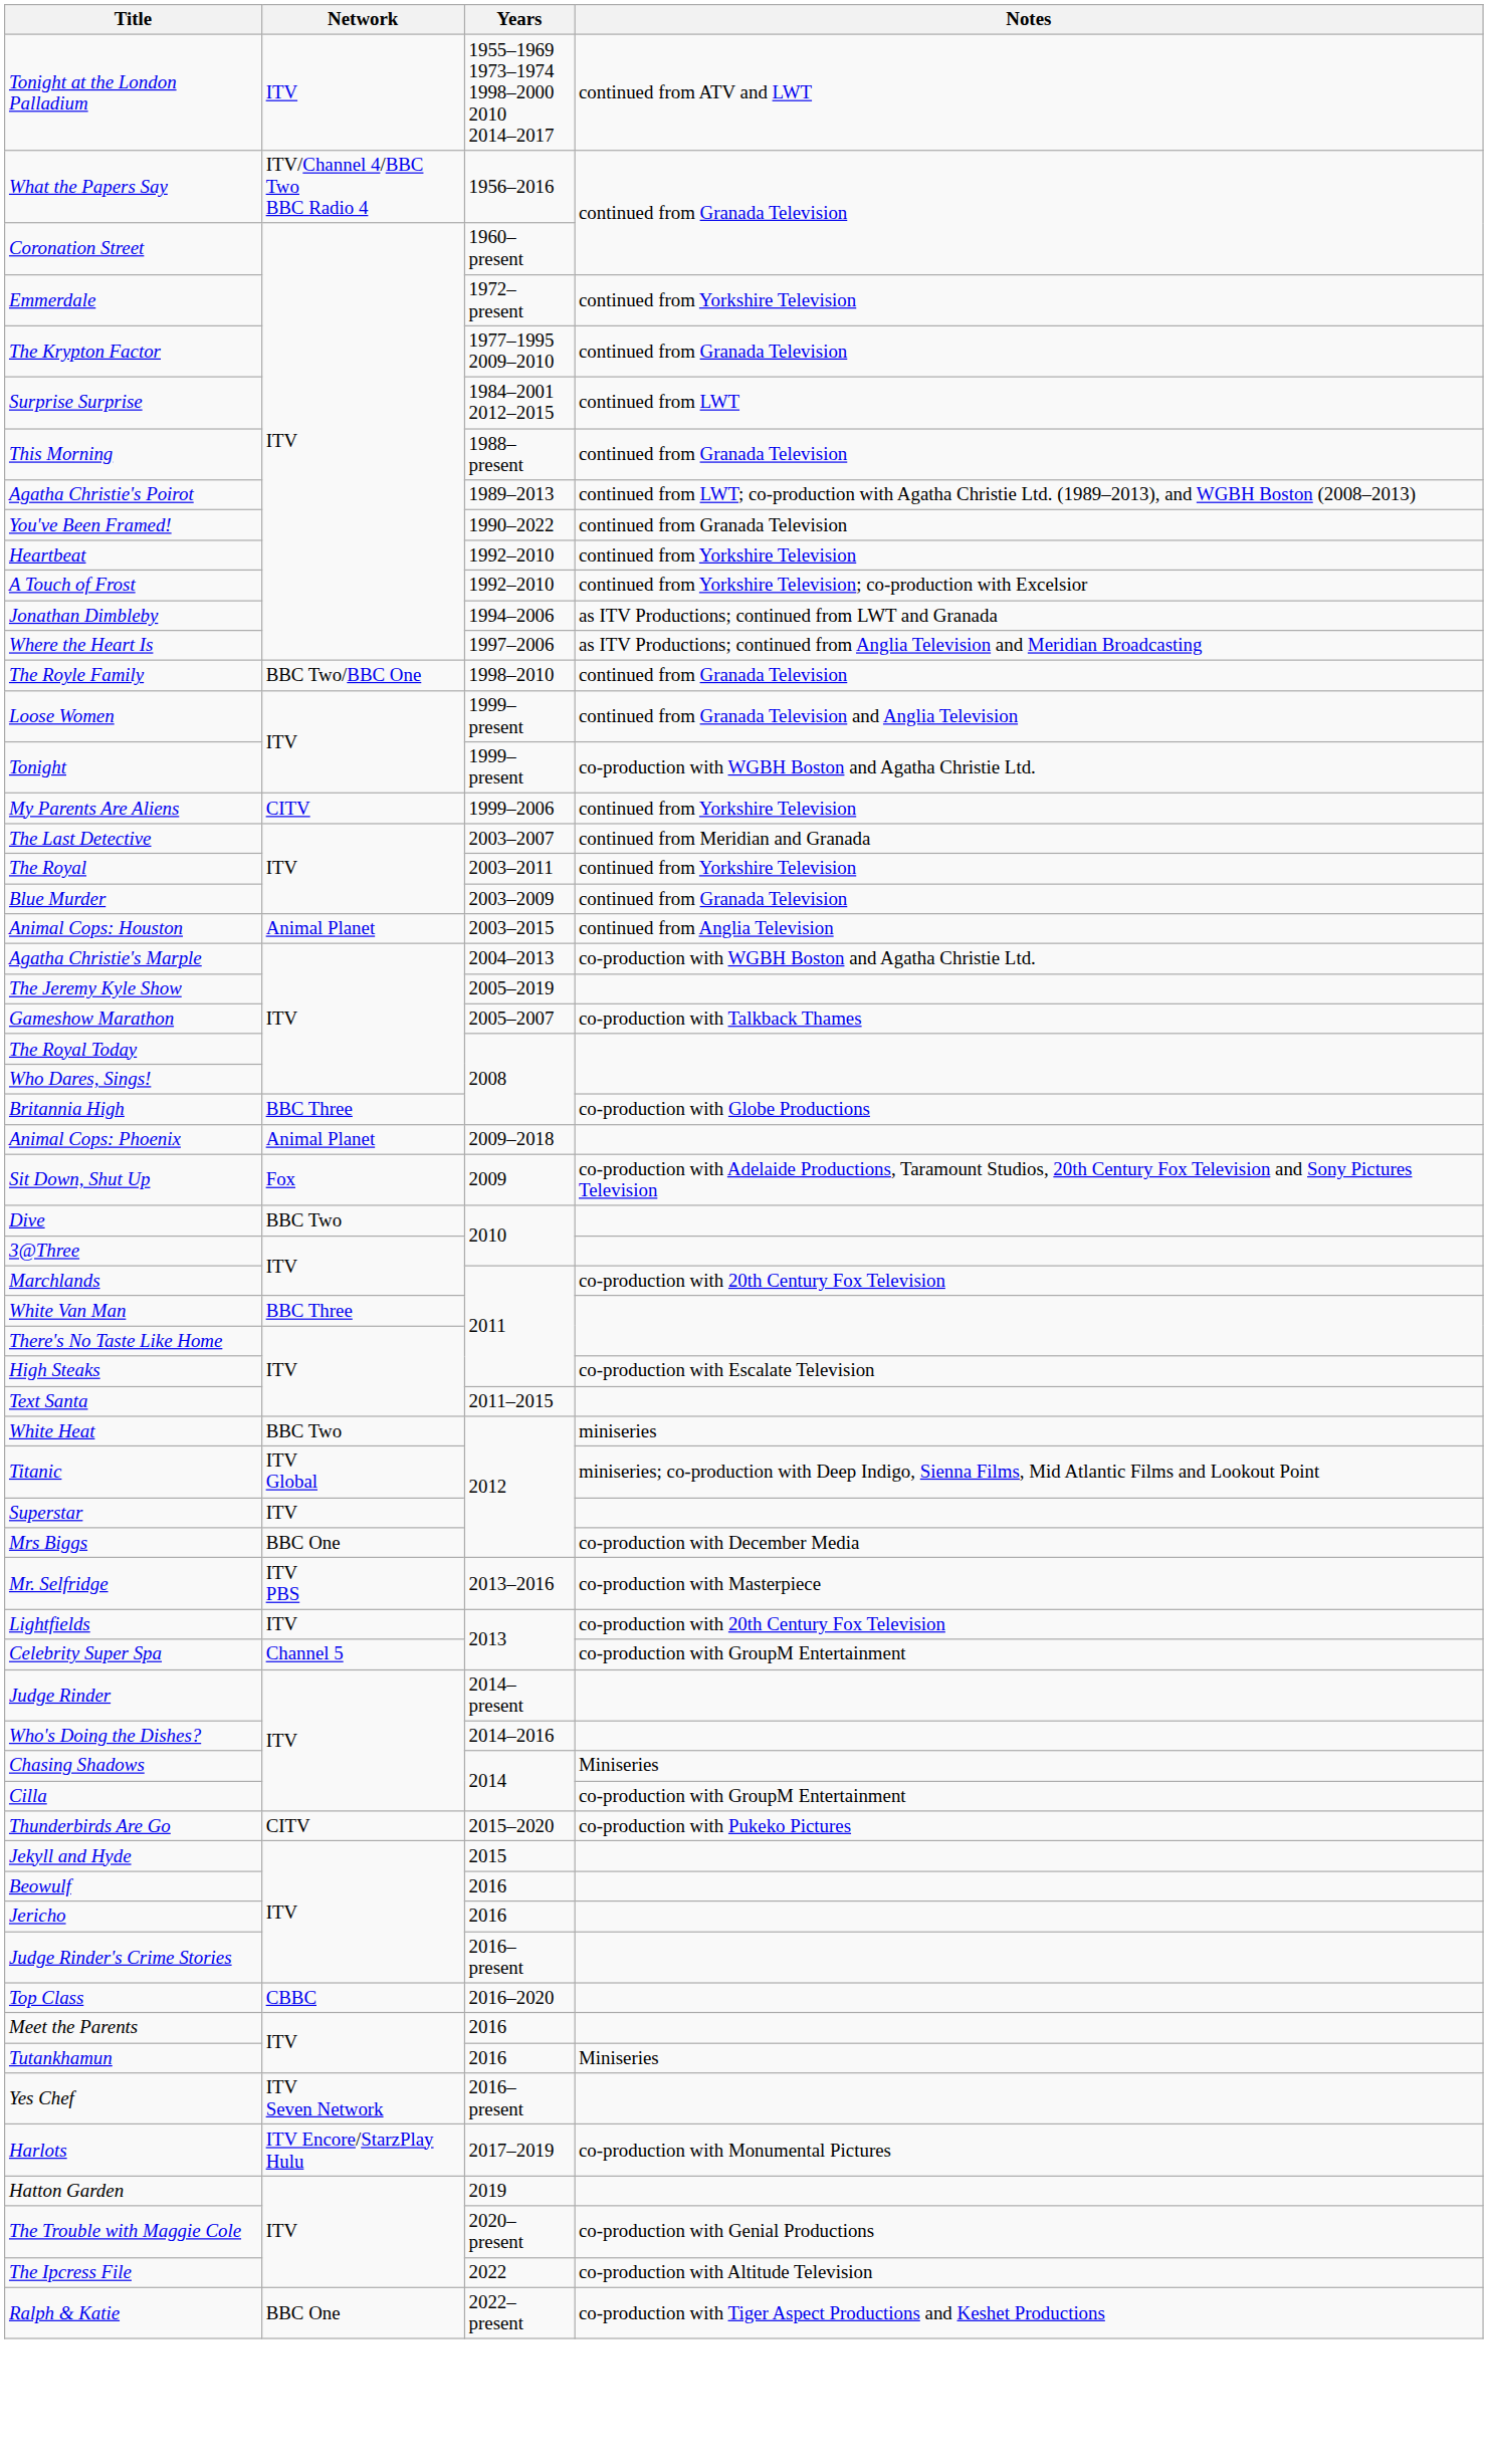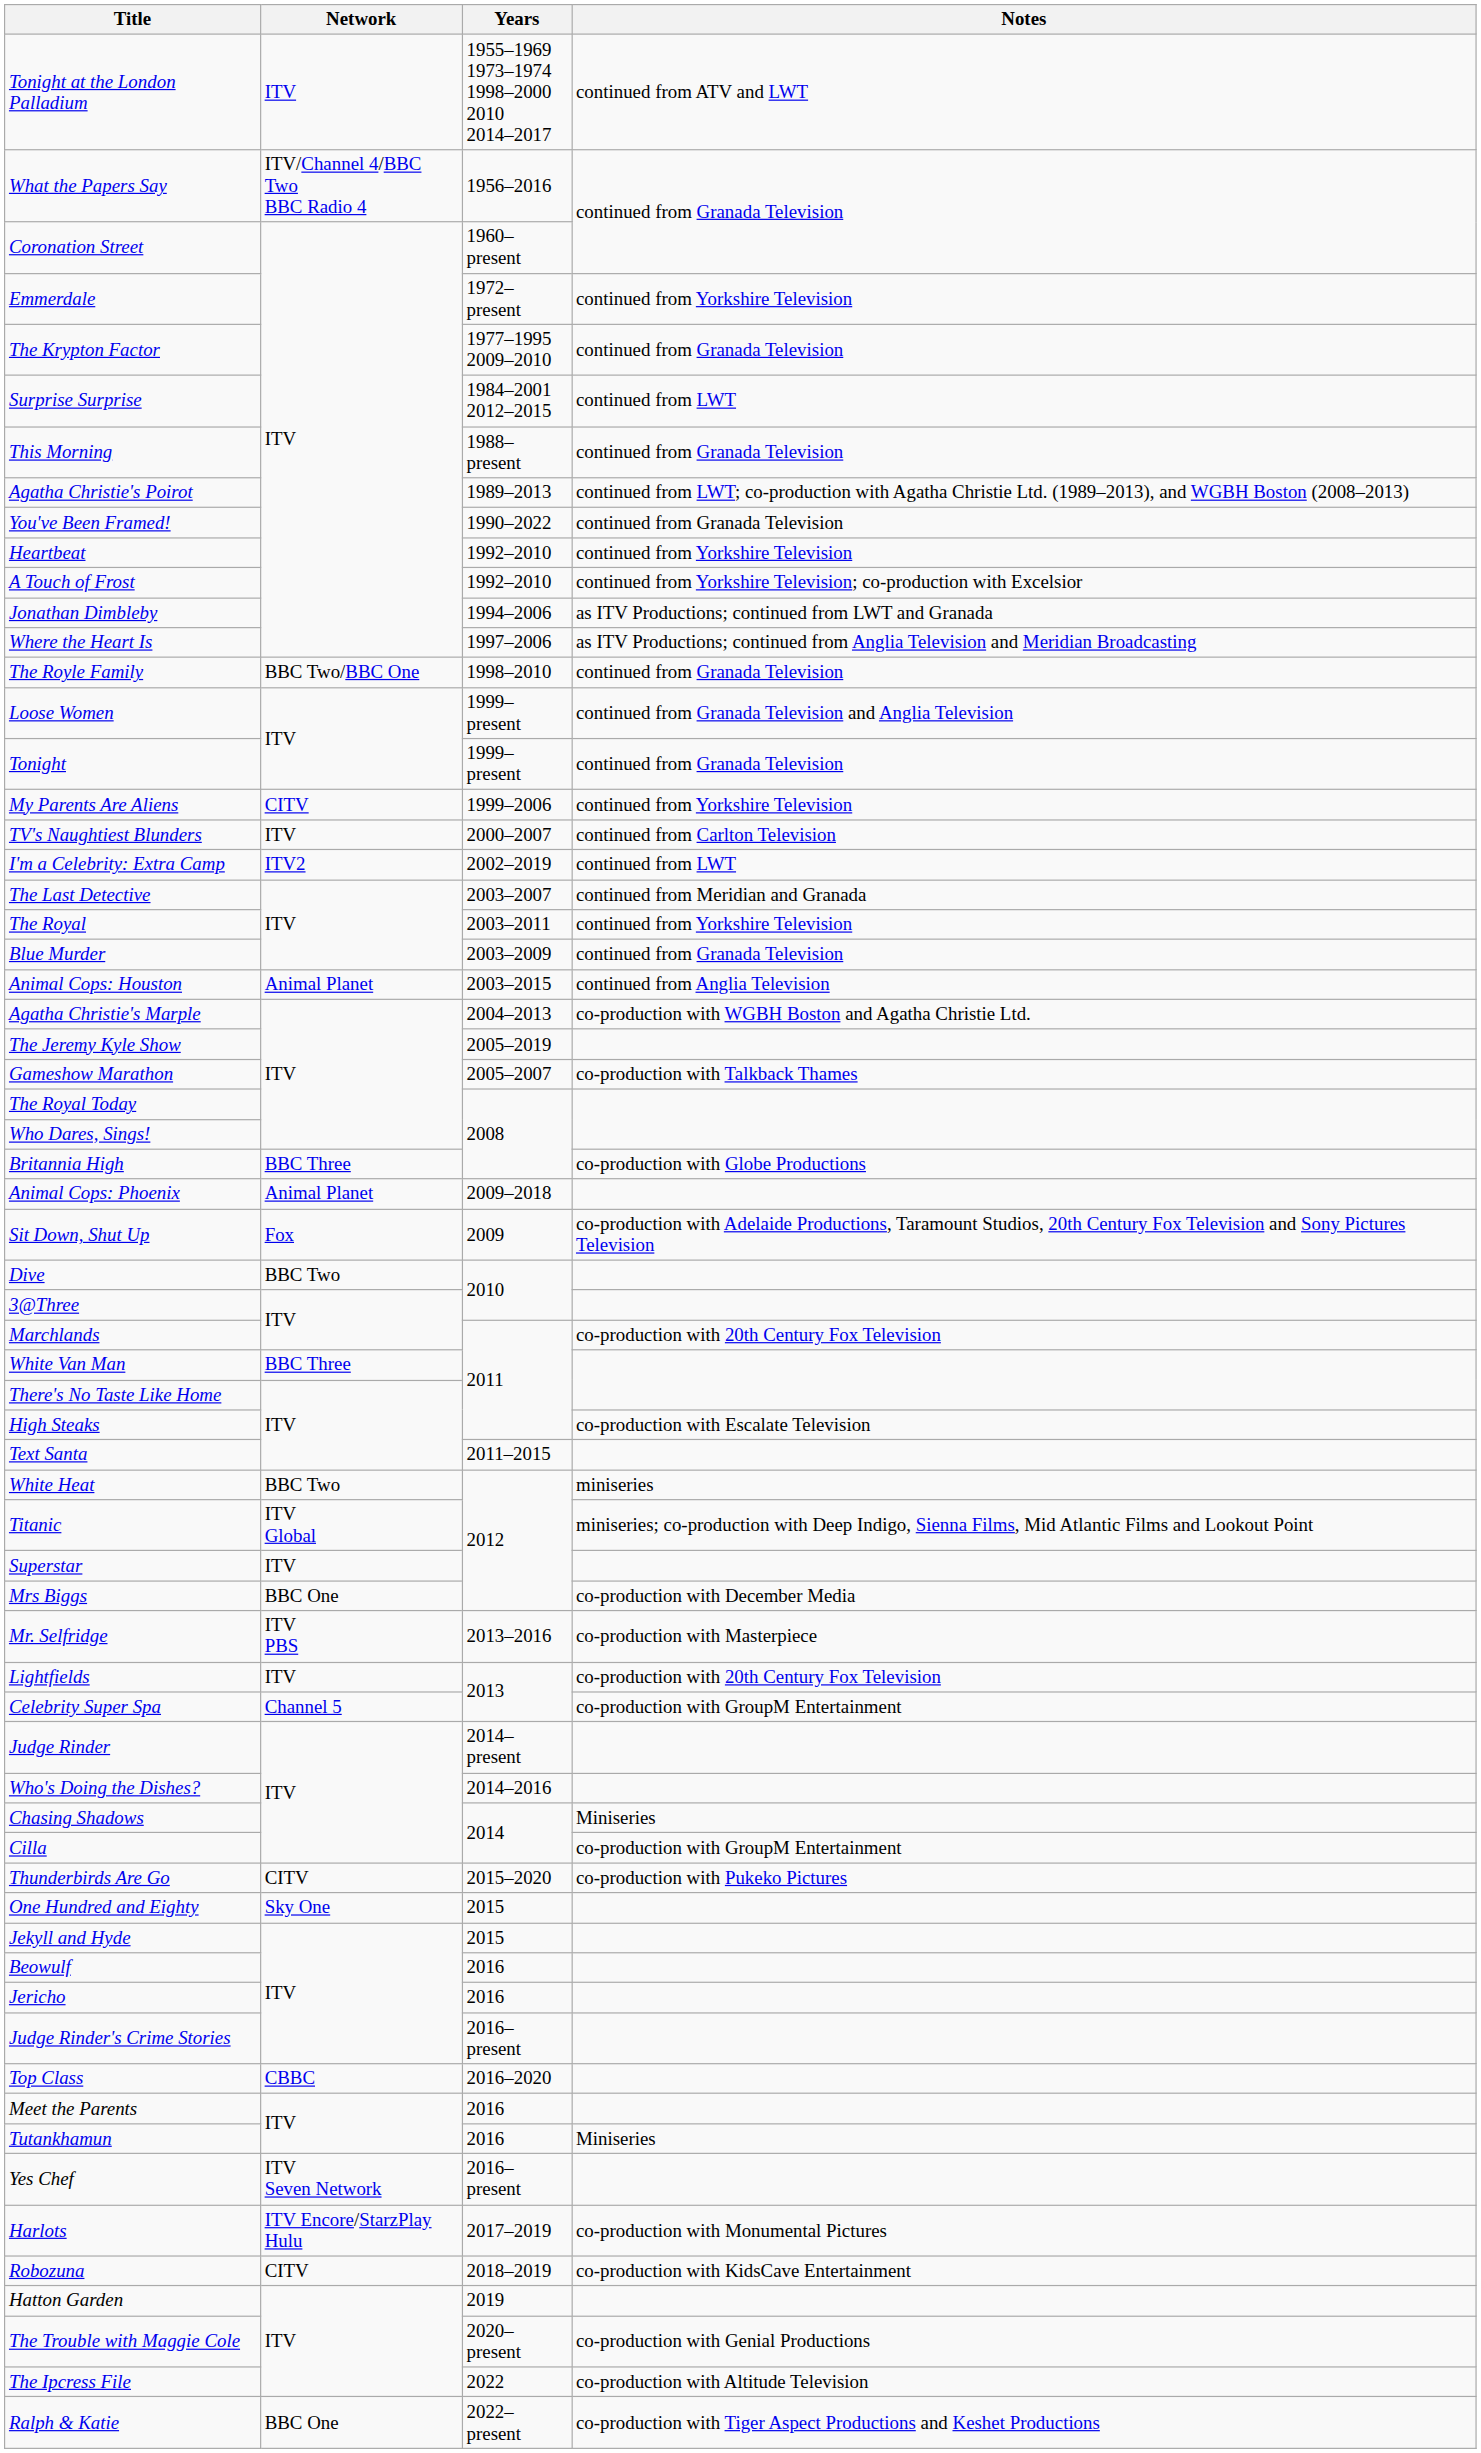Tonight | Notes: co-production with WGBH Boston and Agatha Christie Ltd. -> continued from Granada Television
+ row: TV's Naughtiest Blunders | ITV | 2000–2007 | continued from Carlton Television
+ row: I'm a Celebrity: Extra Camp | ITV2 | 2002–2019 | continued from LWT
+ row: One Hundred and Eighty | Sky One | 2015
+ row: Robozuna | CITV | 2018–2019 | co-production with KidsCave Entertainment
